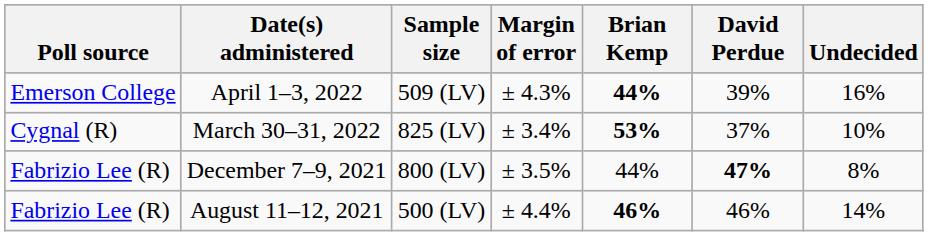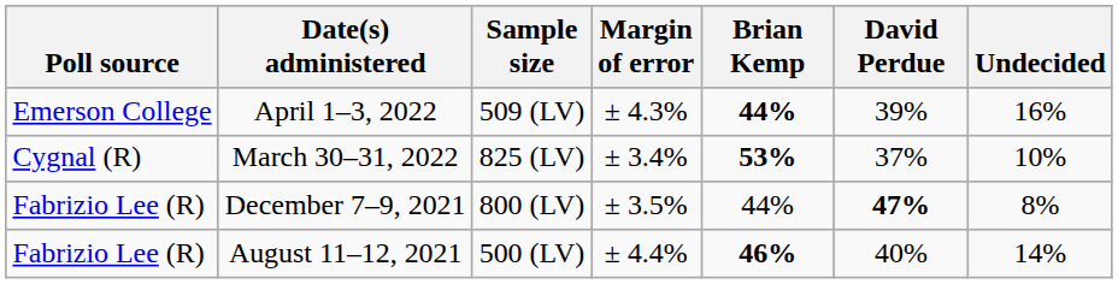August 11–12, 2021 | David Perdue: 46% -> 40%
